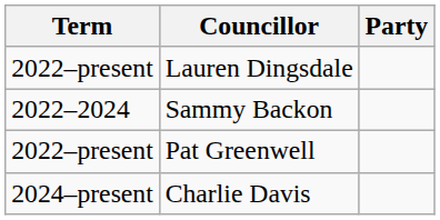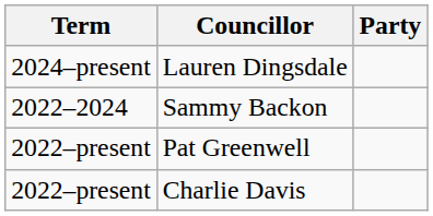Lauren Dingsdale | Term: 2022–present -> 2024–present
Charlie Davis | Term: 2024–present -> 2022–present
